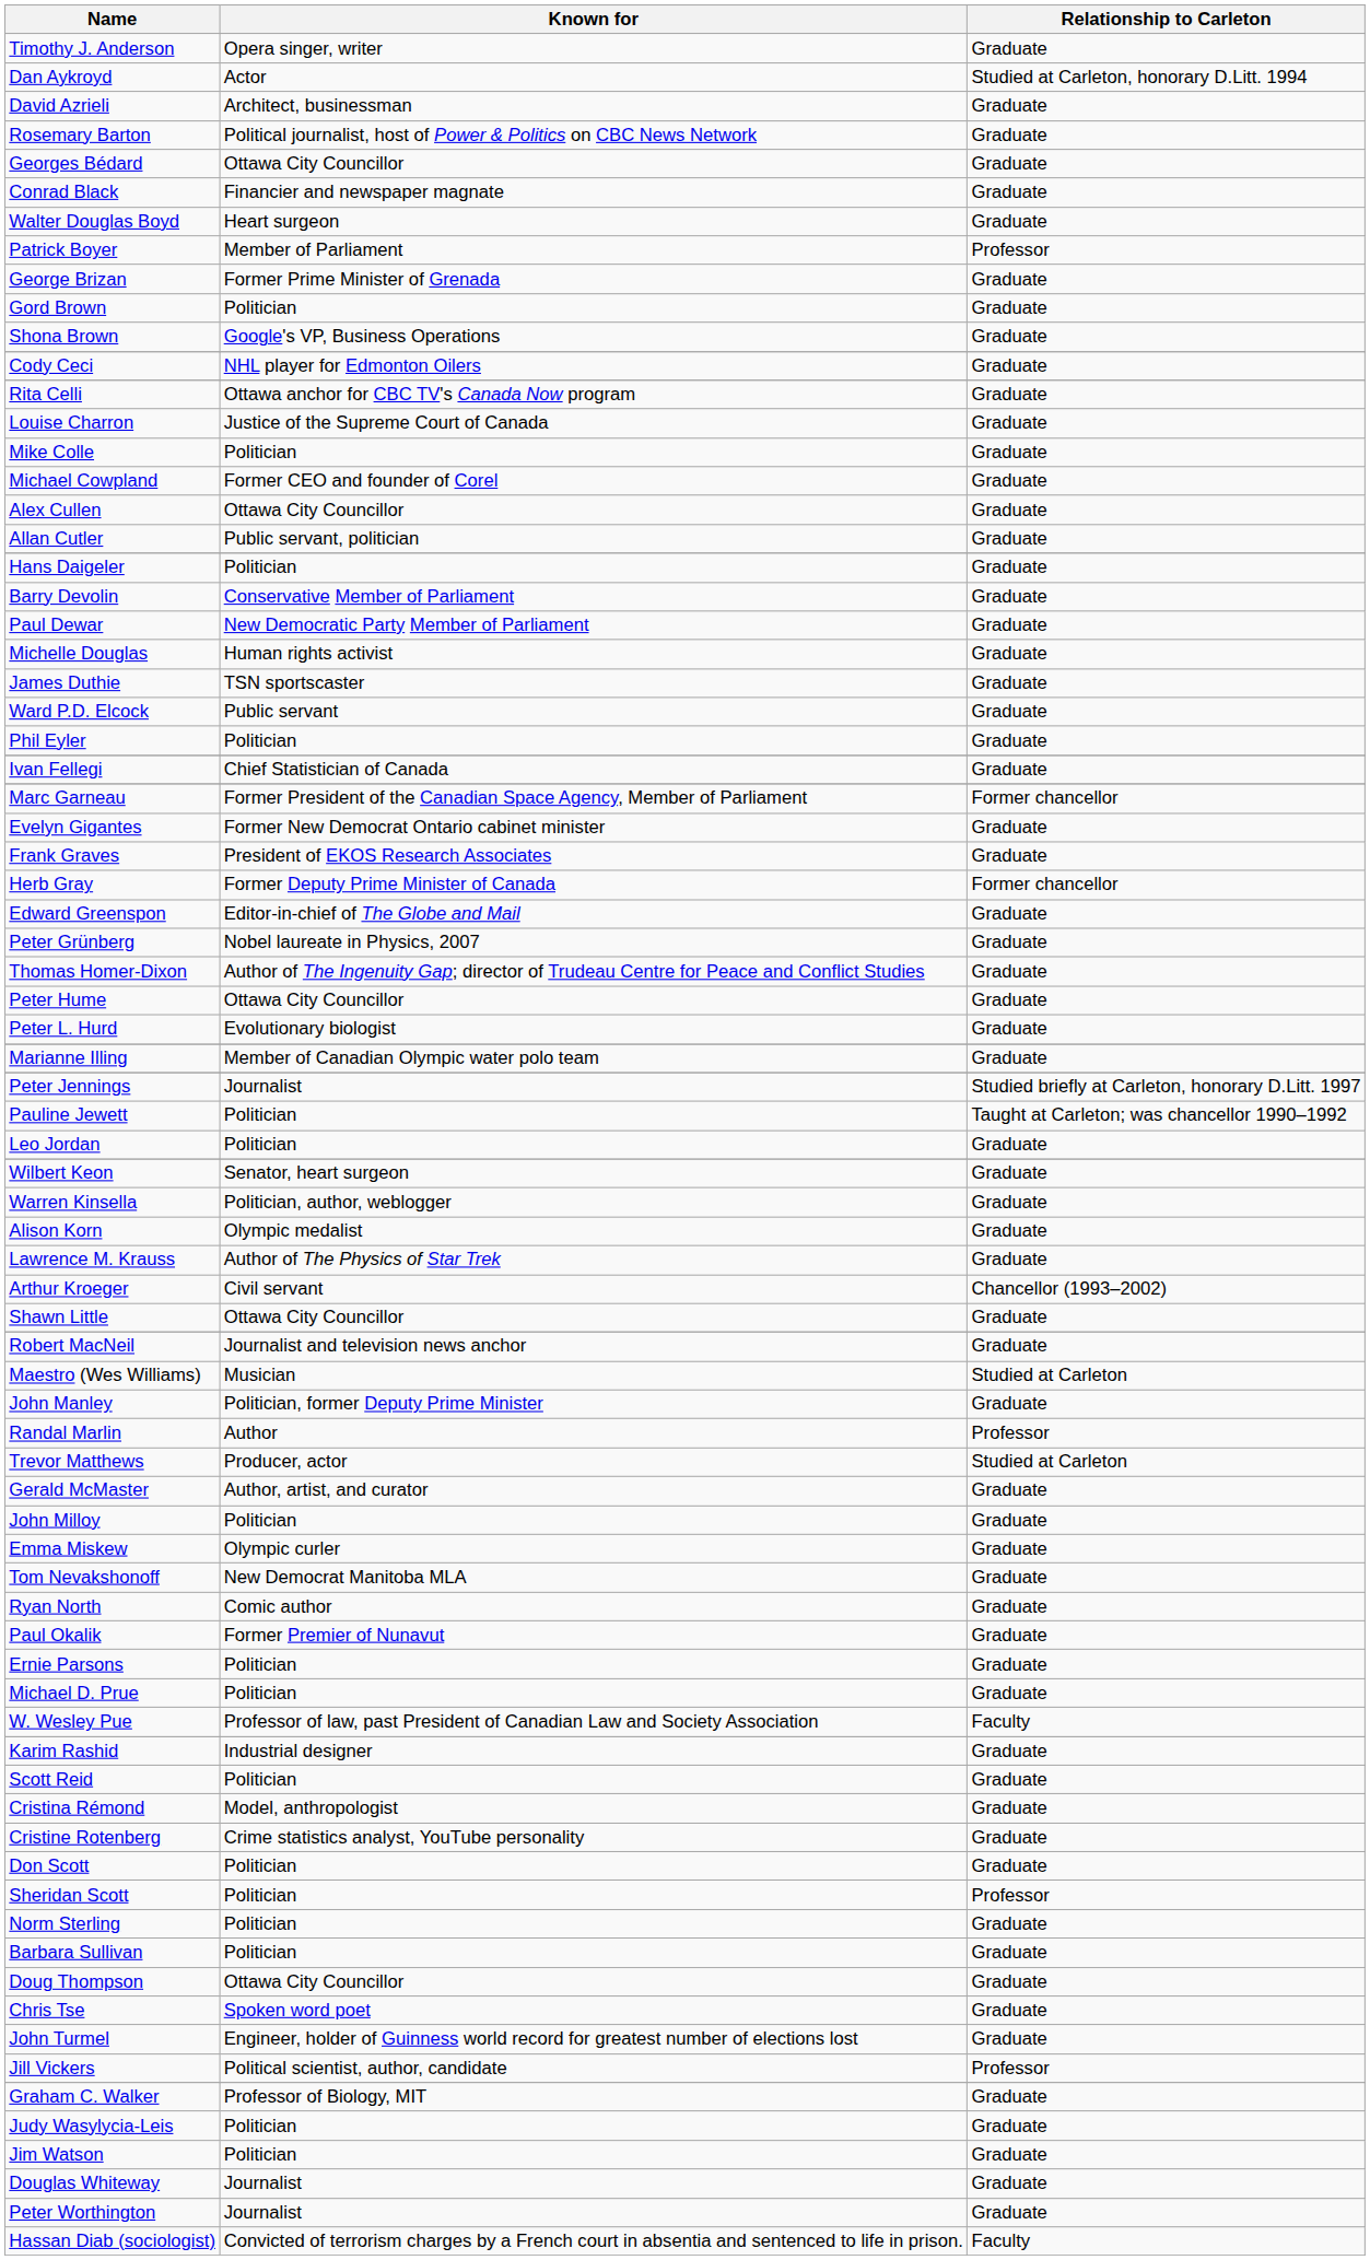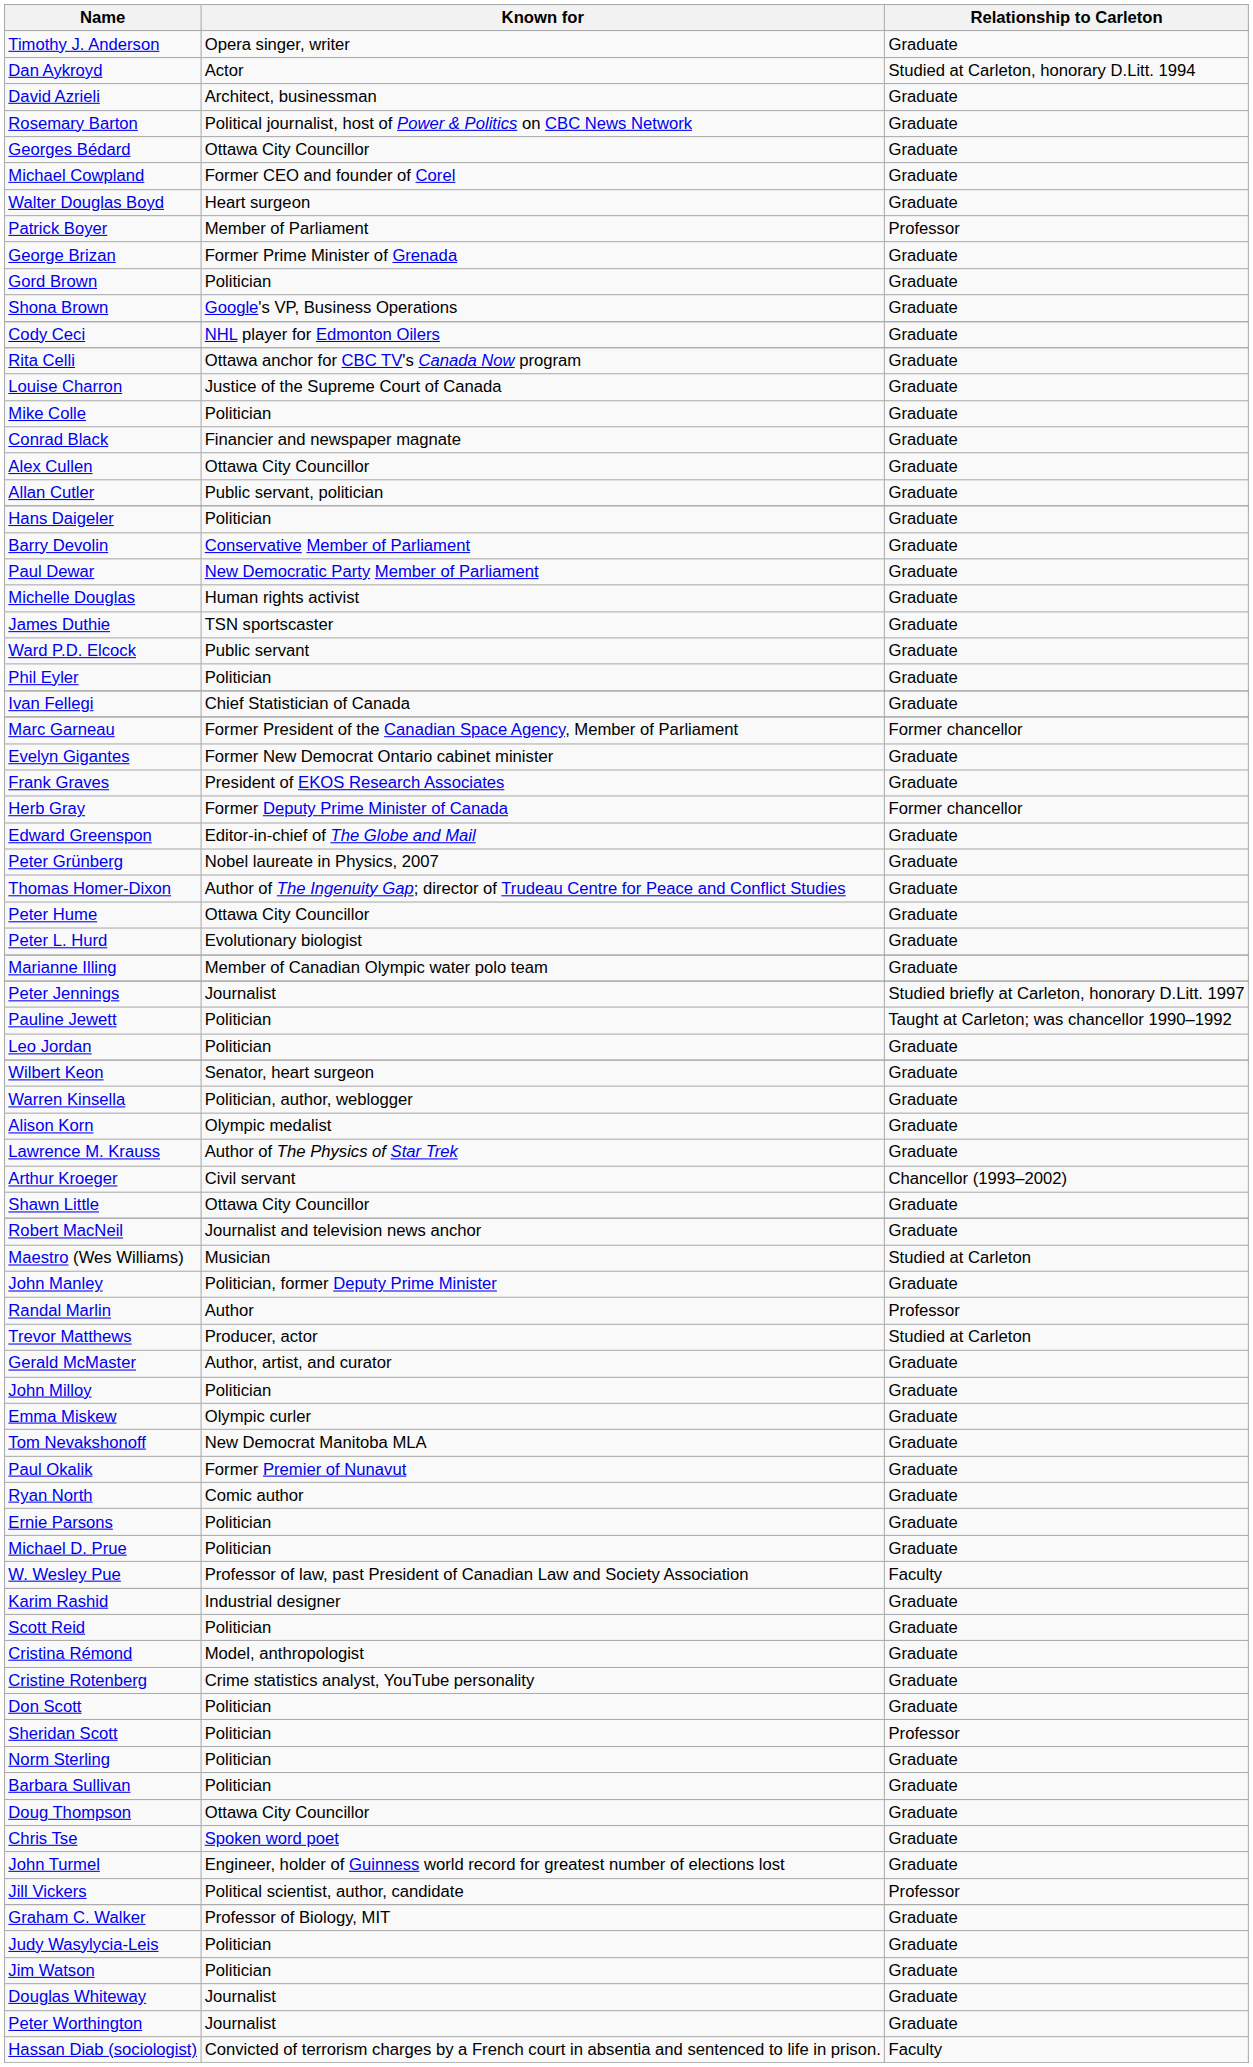rows swapped: Conrad Black <-> Michael Cowpland
rows swapped: Ryan North <-> Paul Okalik
